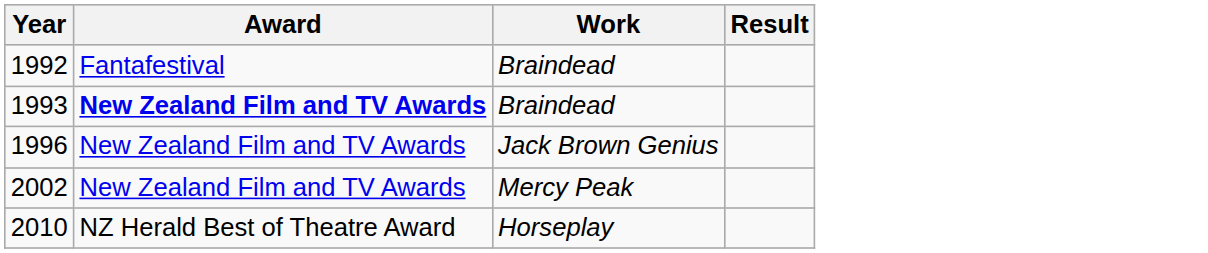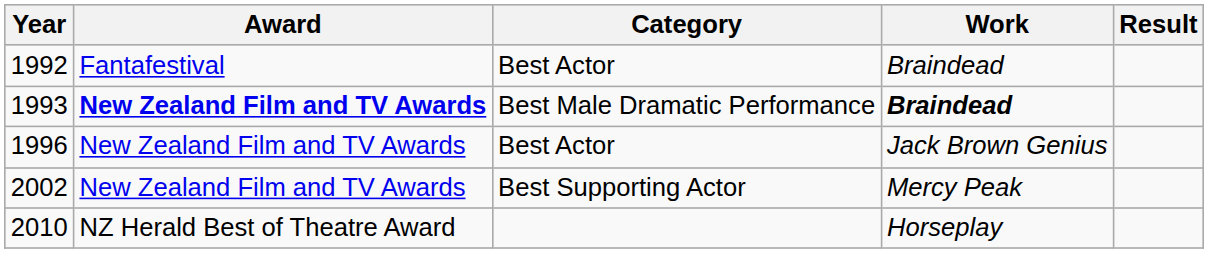+ column: Category | Best Actor | Best Male Dramatic Performance | Best Actor | Best Supporting Actor
1993 | Work: normal -> bold
